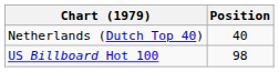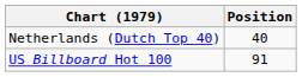US Billboard Hot 100 | Position: 98 -> 91
